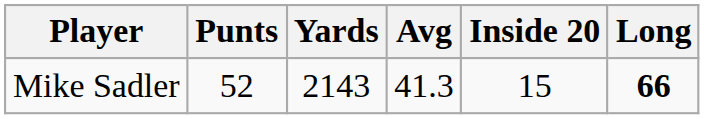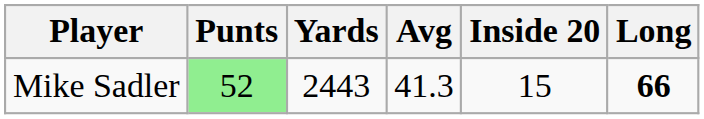Mike Sadler | Punts: no background -> lightgreen background
Mike Sadler | Yards: 2143 -> 2443
